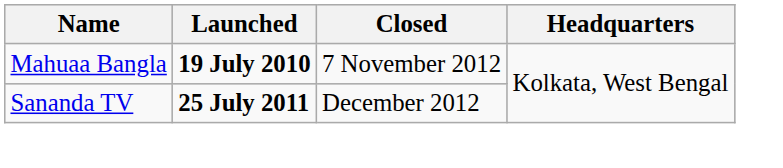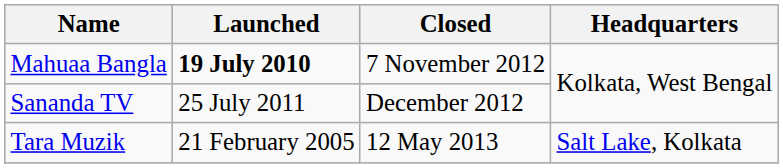Sananda TV | Launched: bold -> normal
+ row: Tara Muzik | 21 February 2005 | 12 May 2013 | Salt Lake, Kolkata
